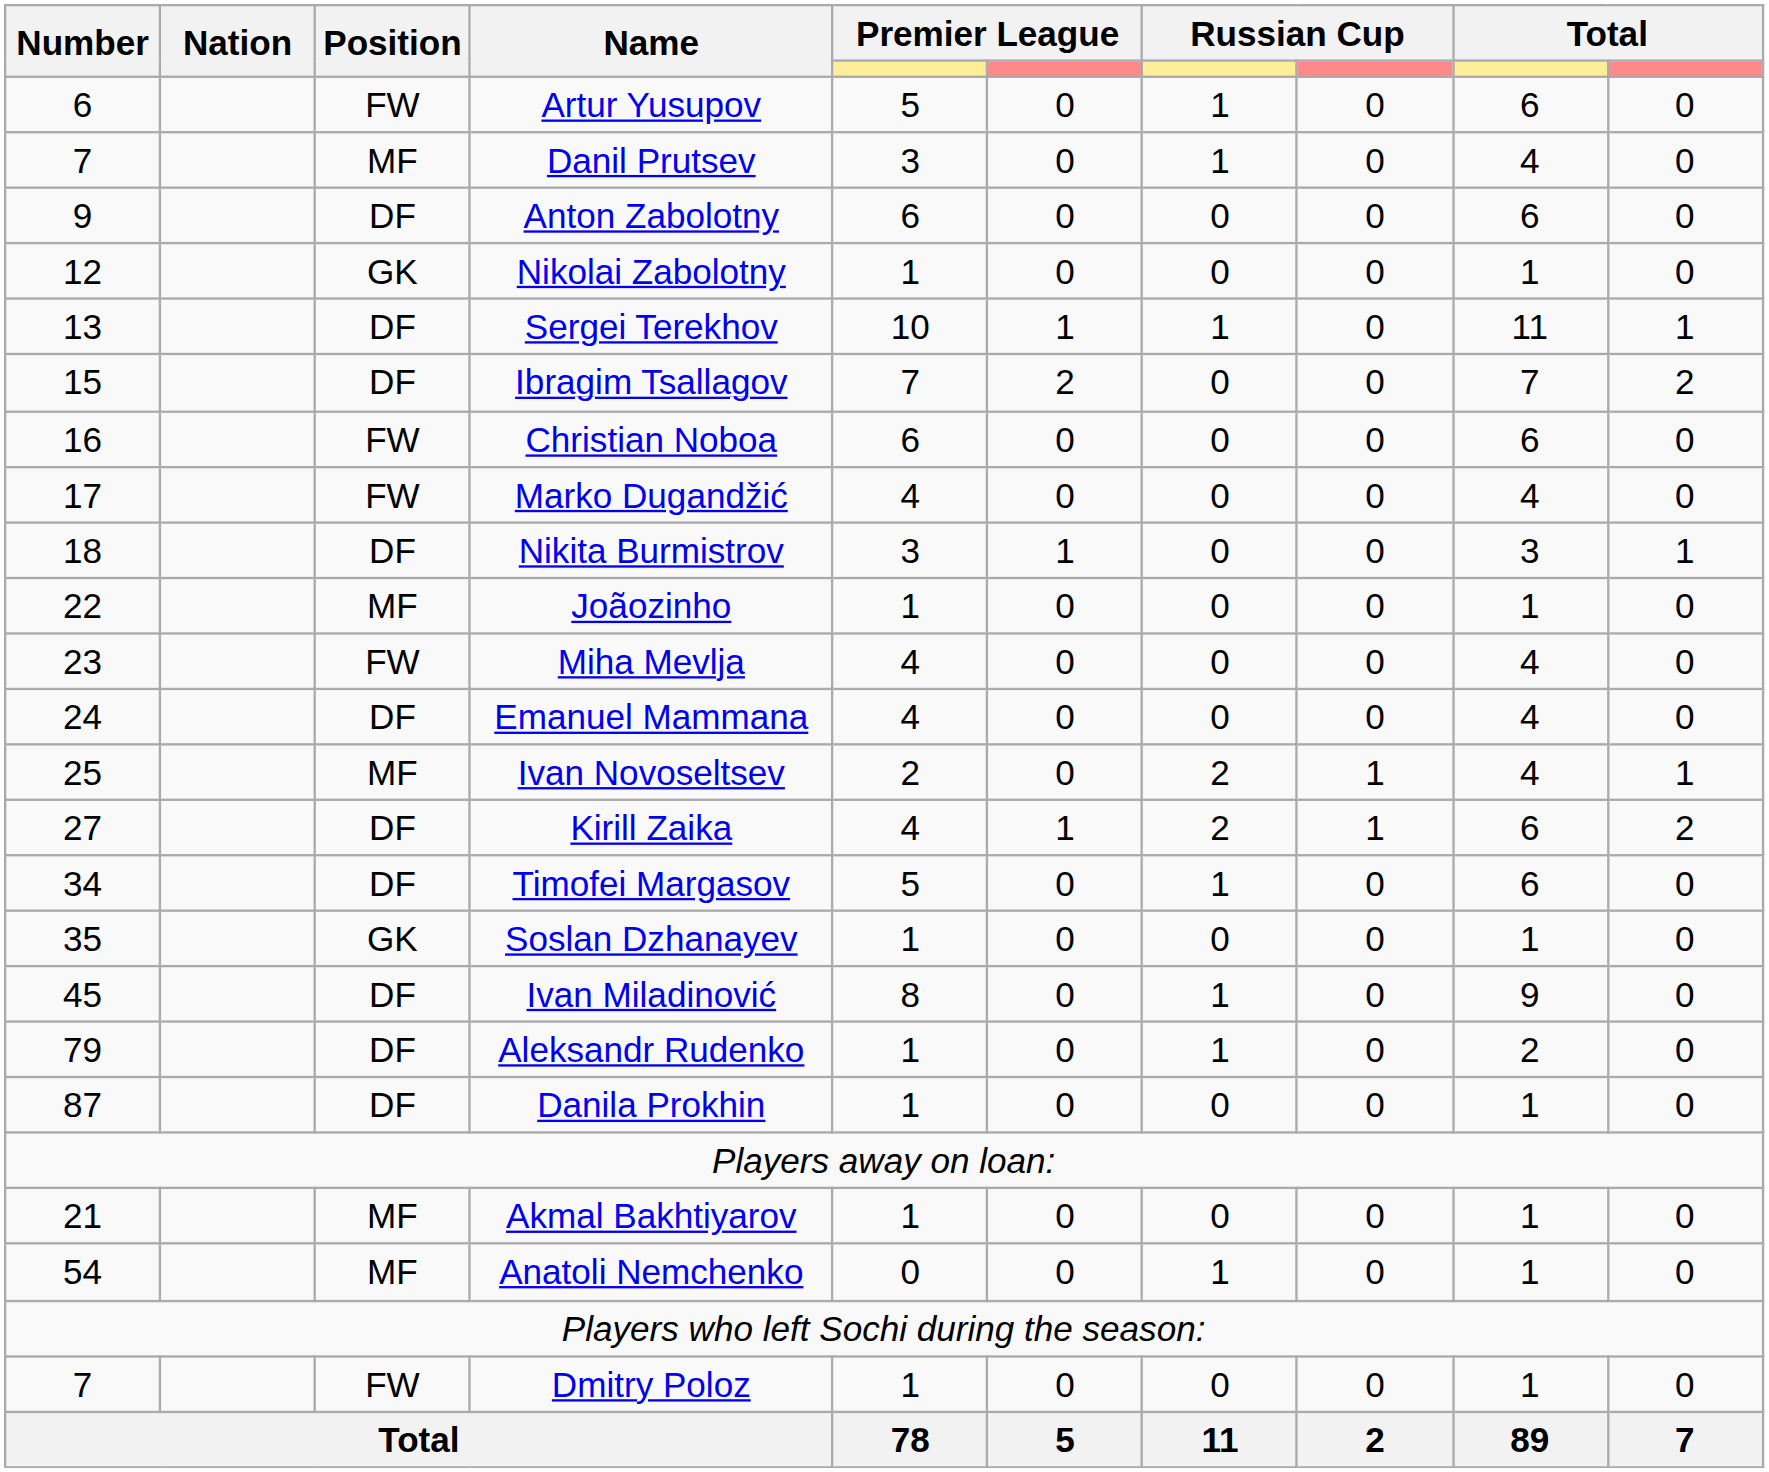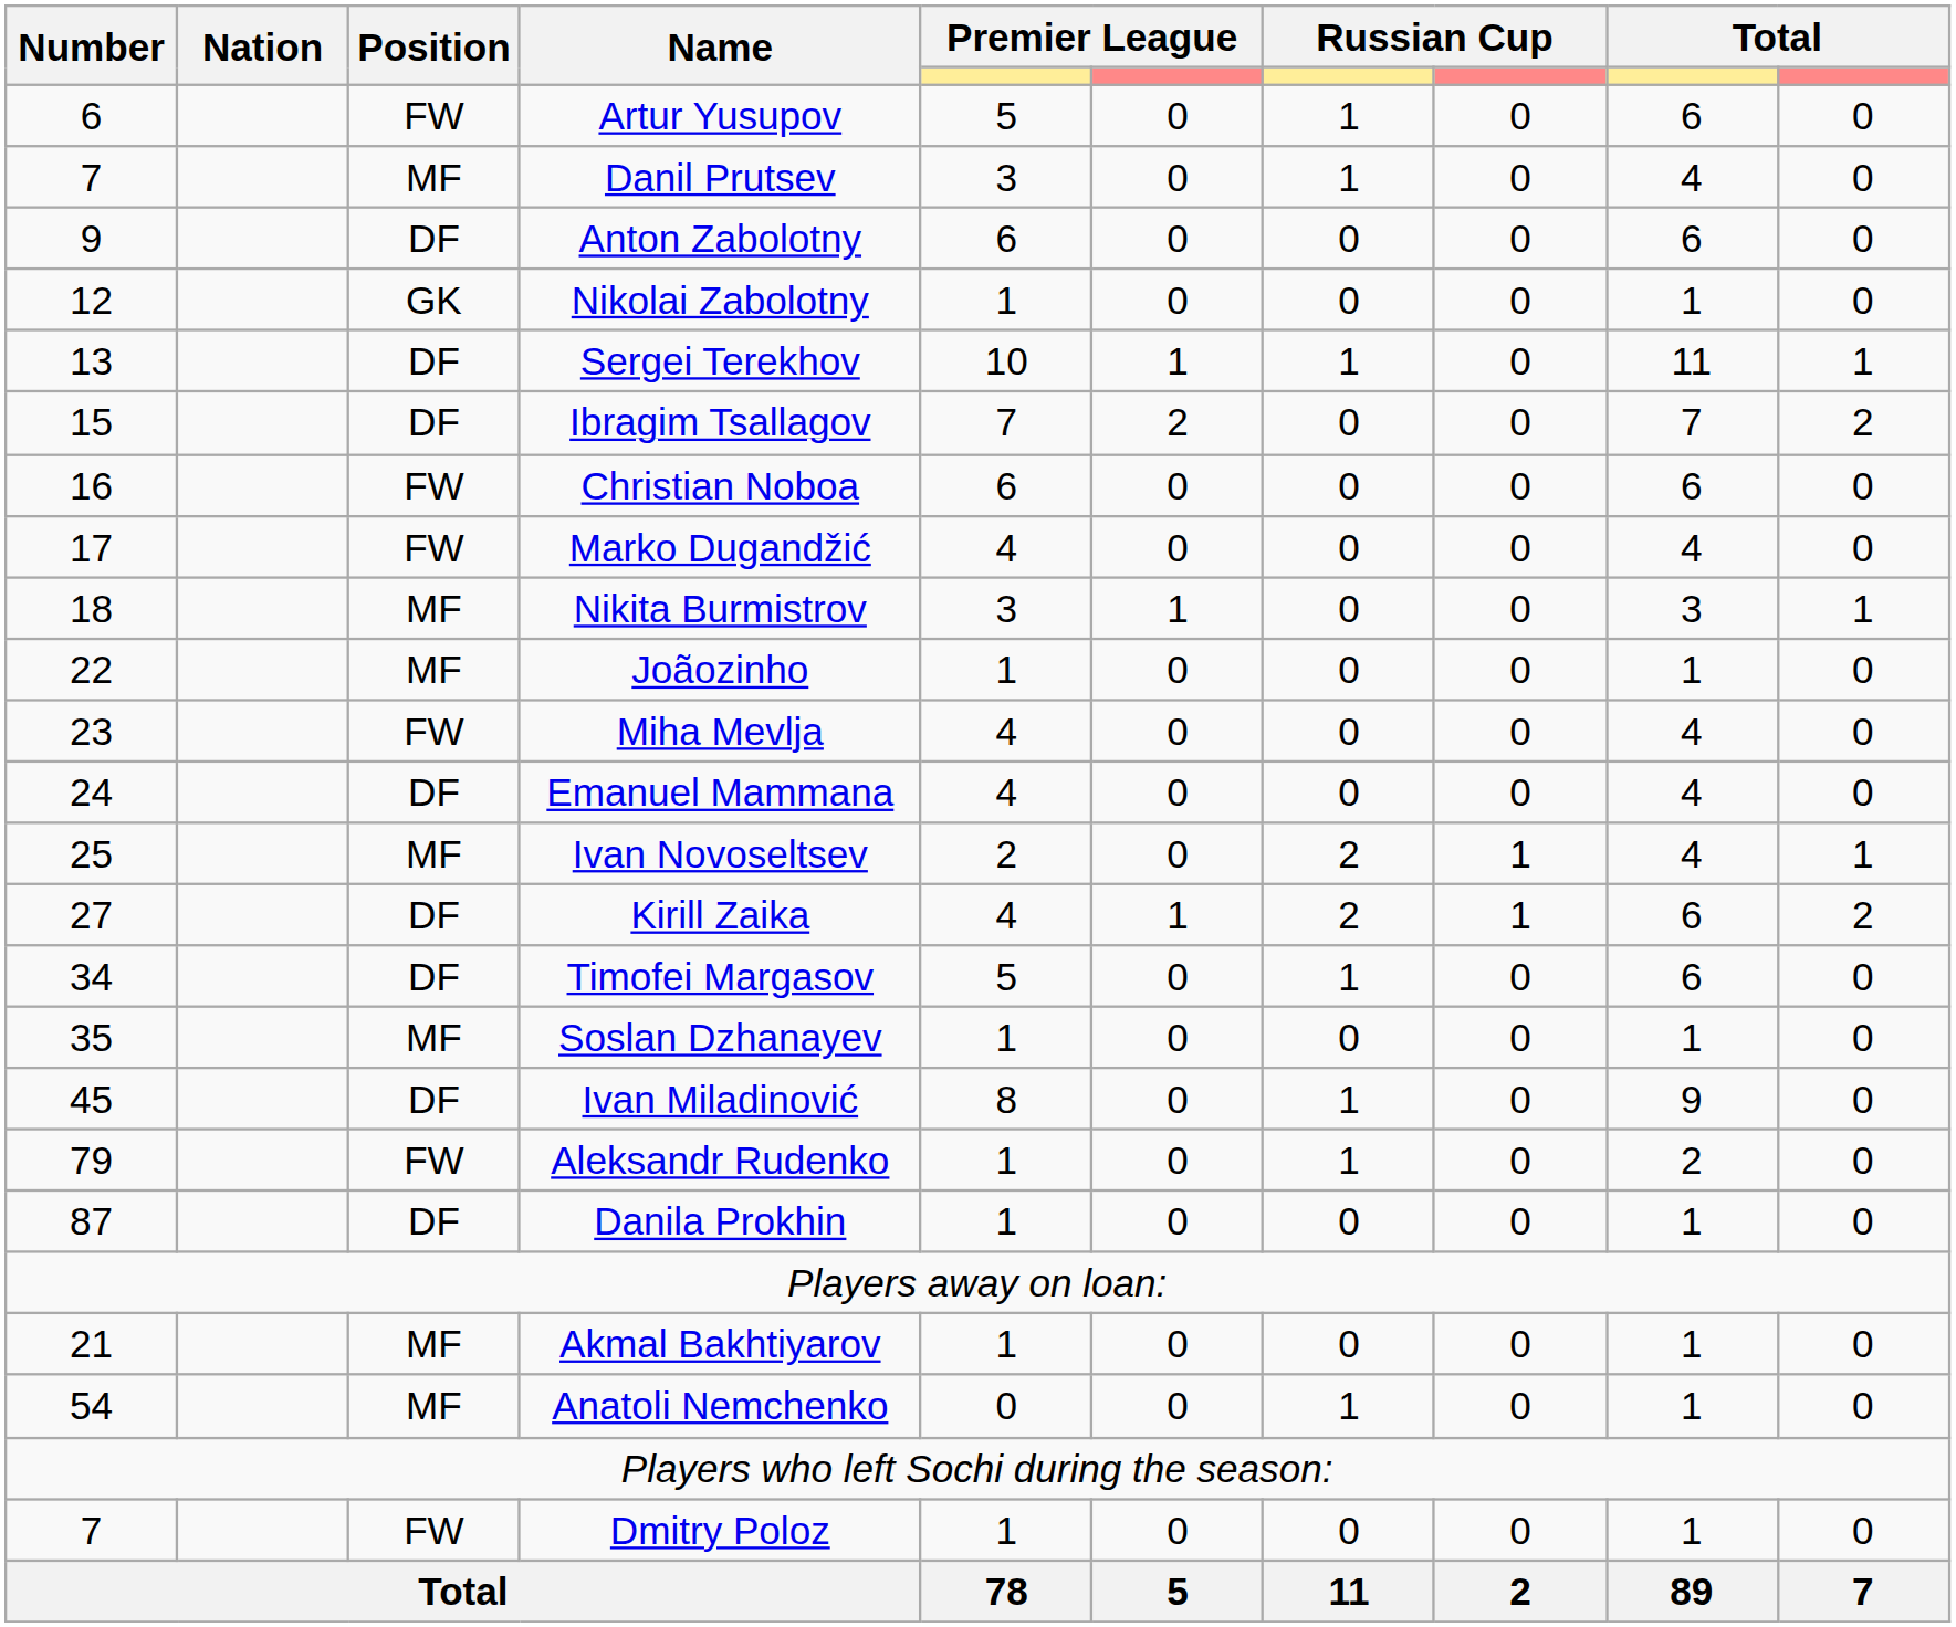Nikita Burmistrov | Position: DF -> MF
Soslan Dzhanayev | Position: GK -> MF
Aleksandr Rudenko | Position: DF -> FW
